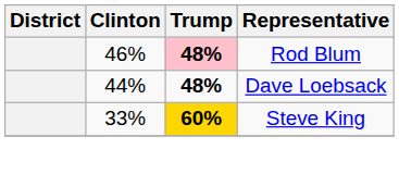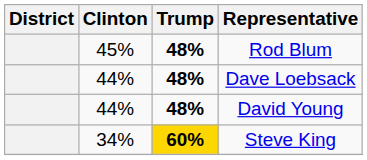Rod Blum | Clinton: 46% -> 45%
Rod Blum | Trump: pink background -> no background
+ row: 44% | 48% | David Young
Steve King | Clinton: 33% -> 34%
